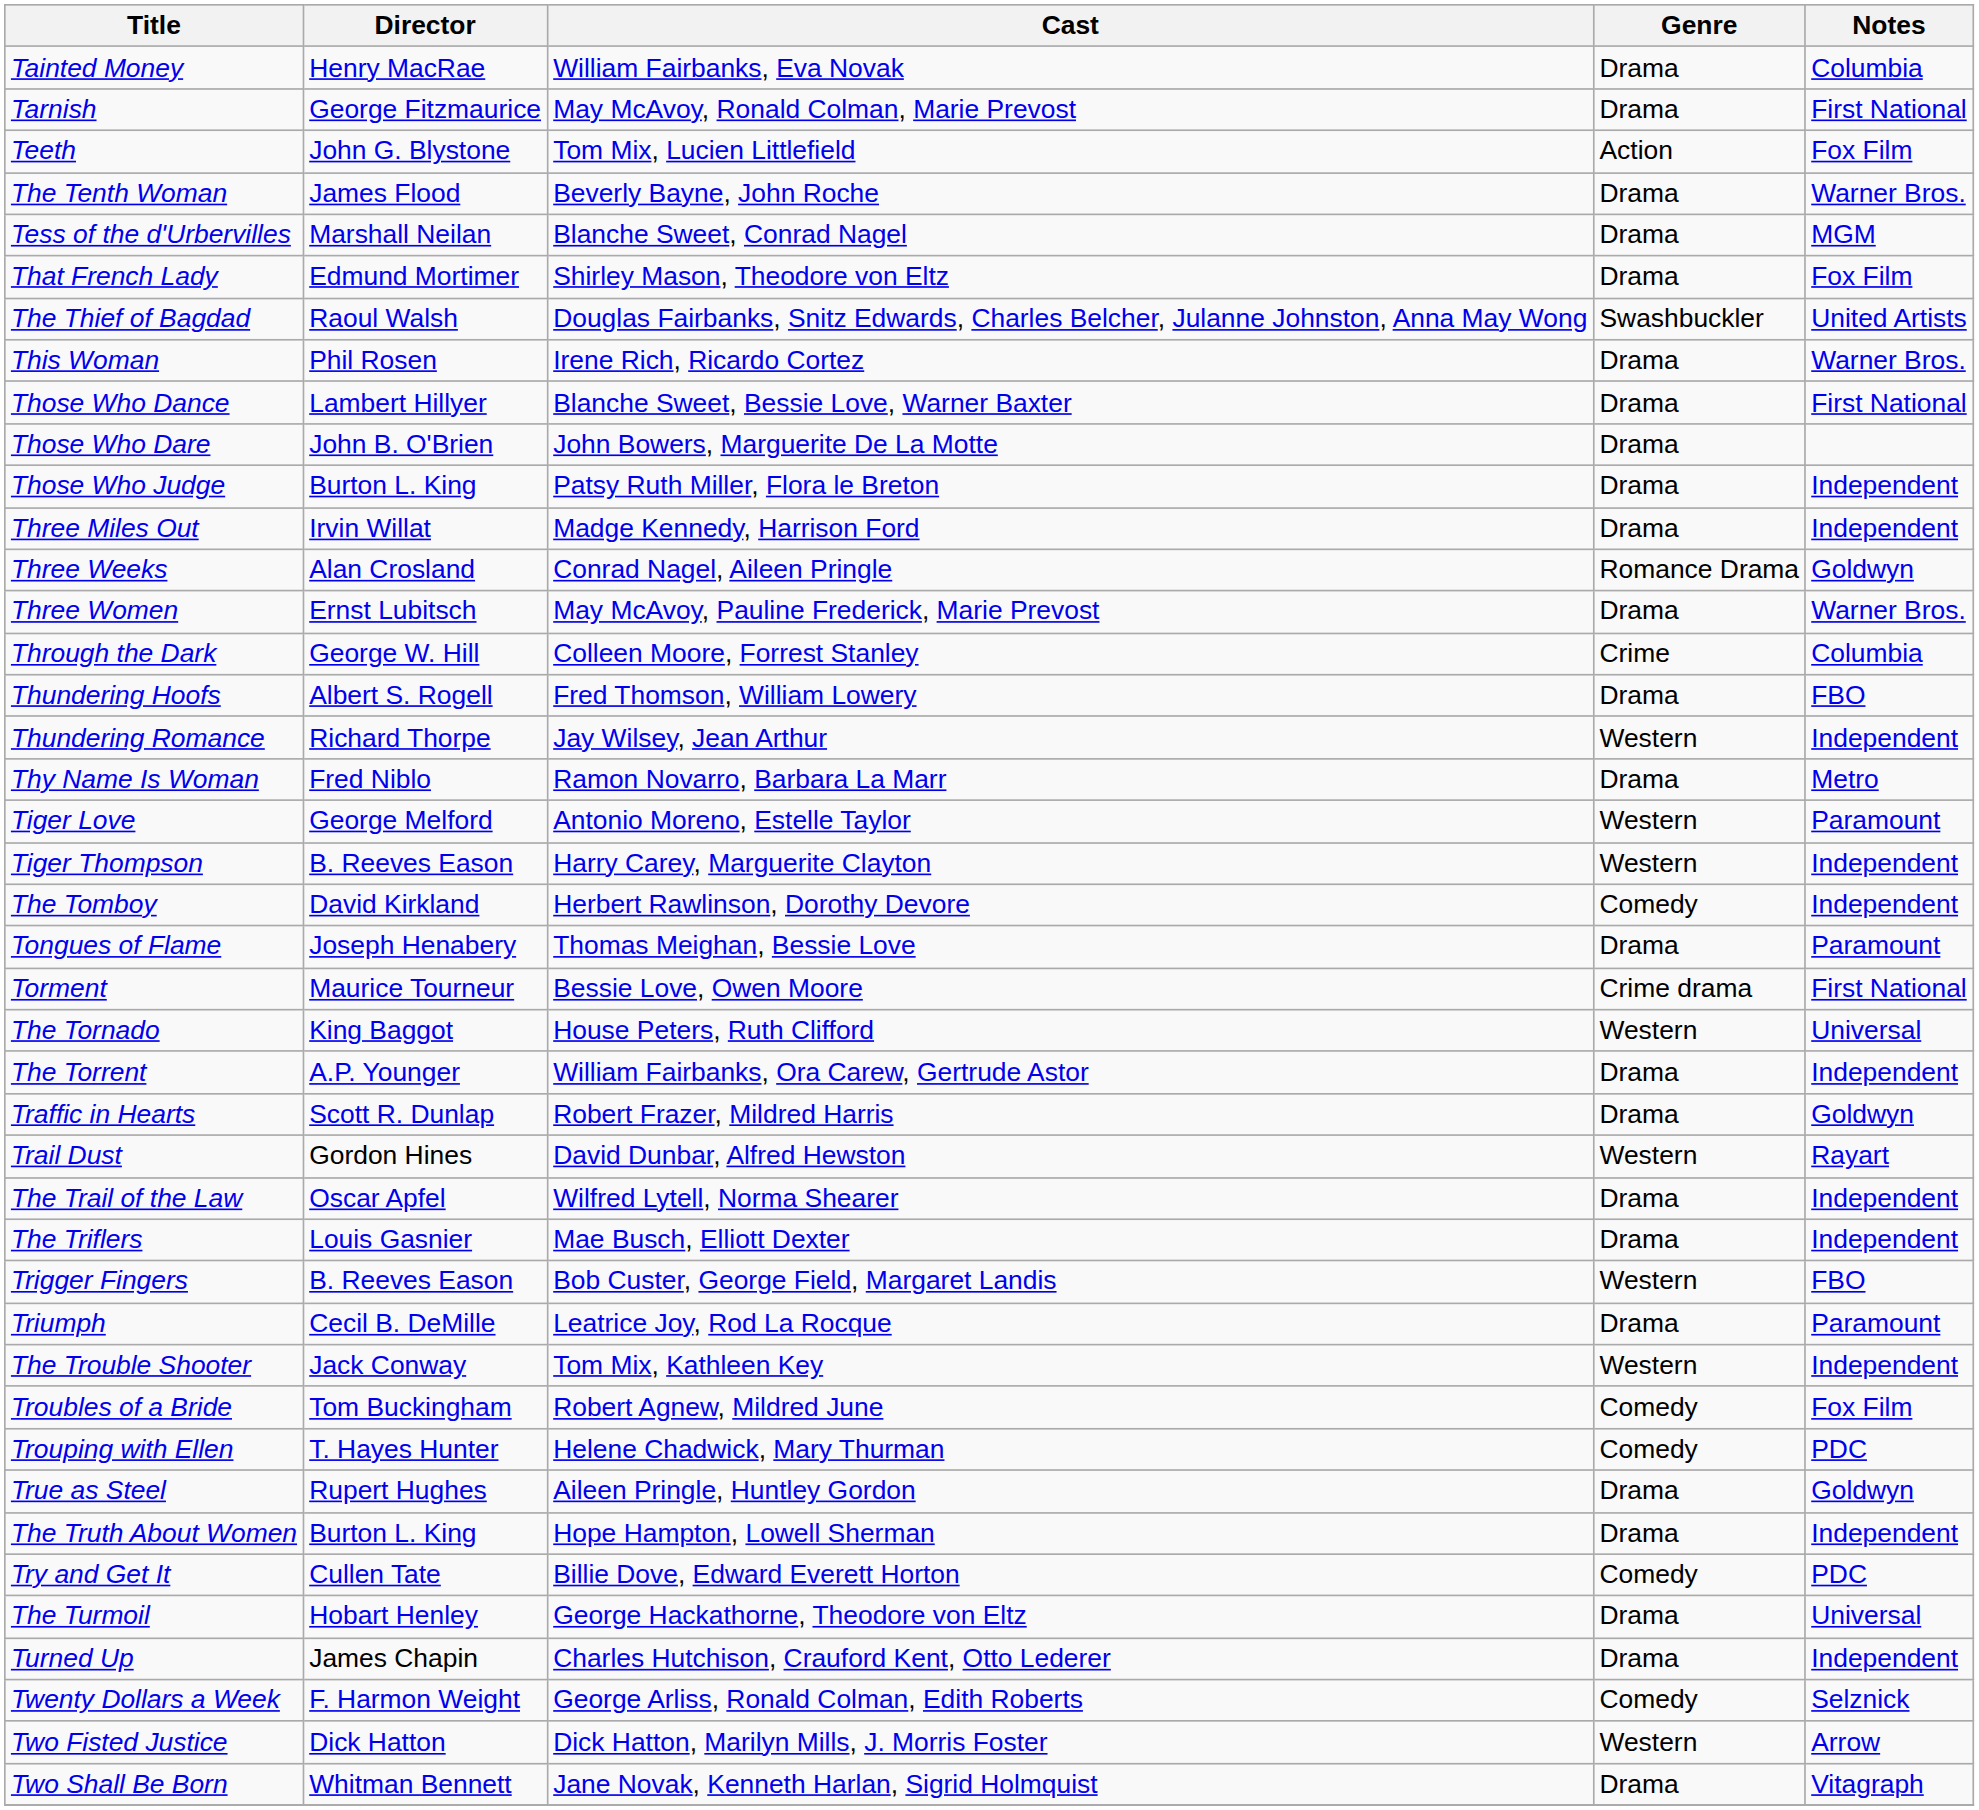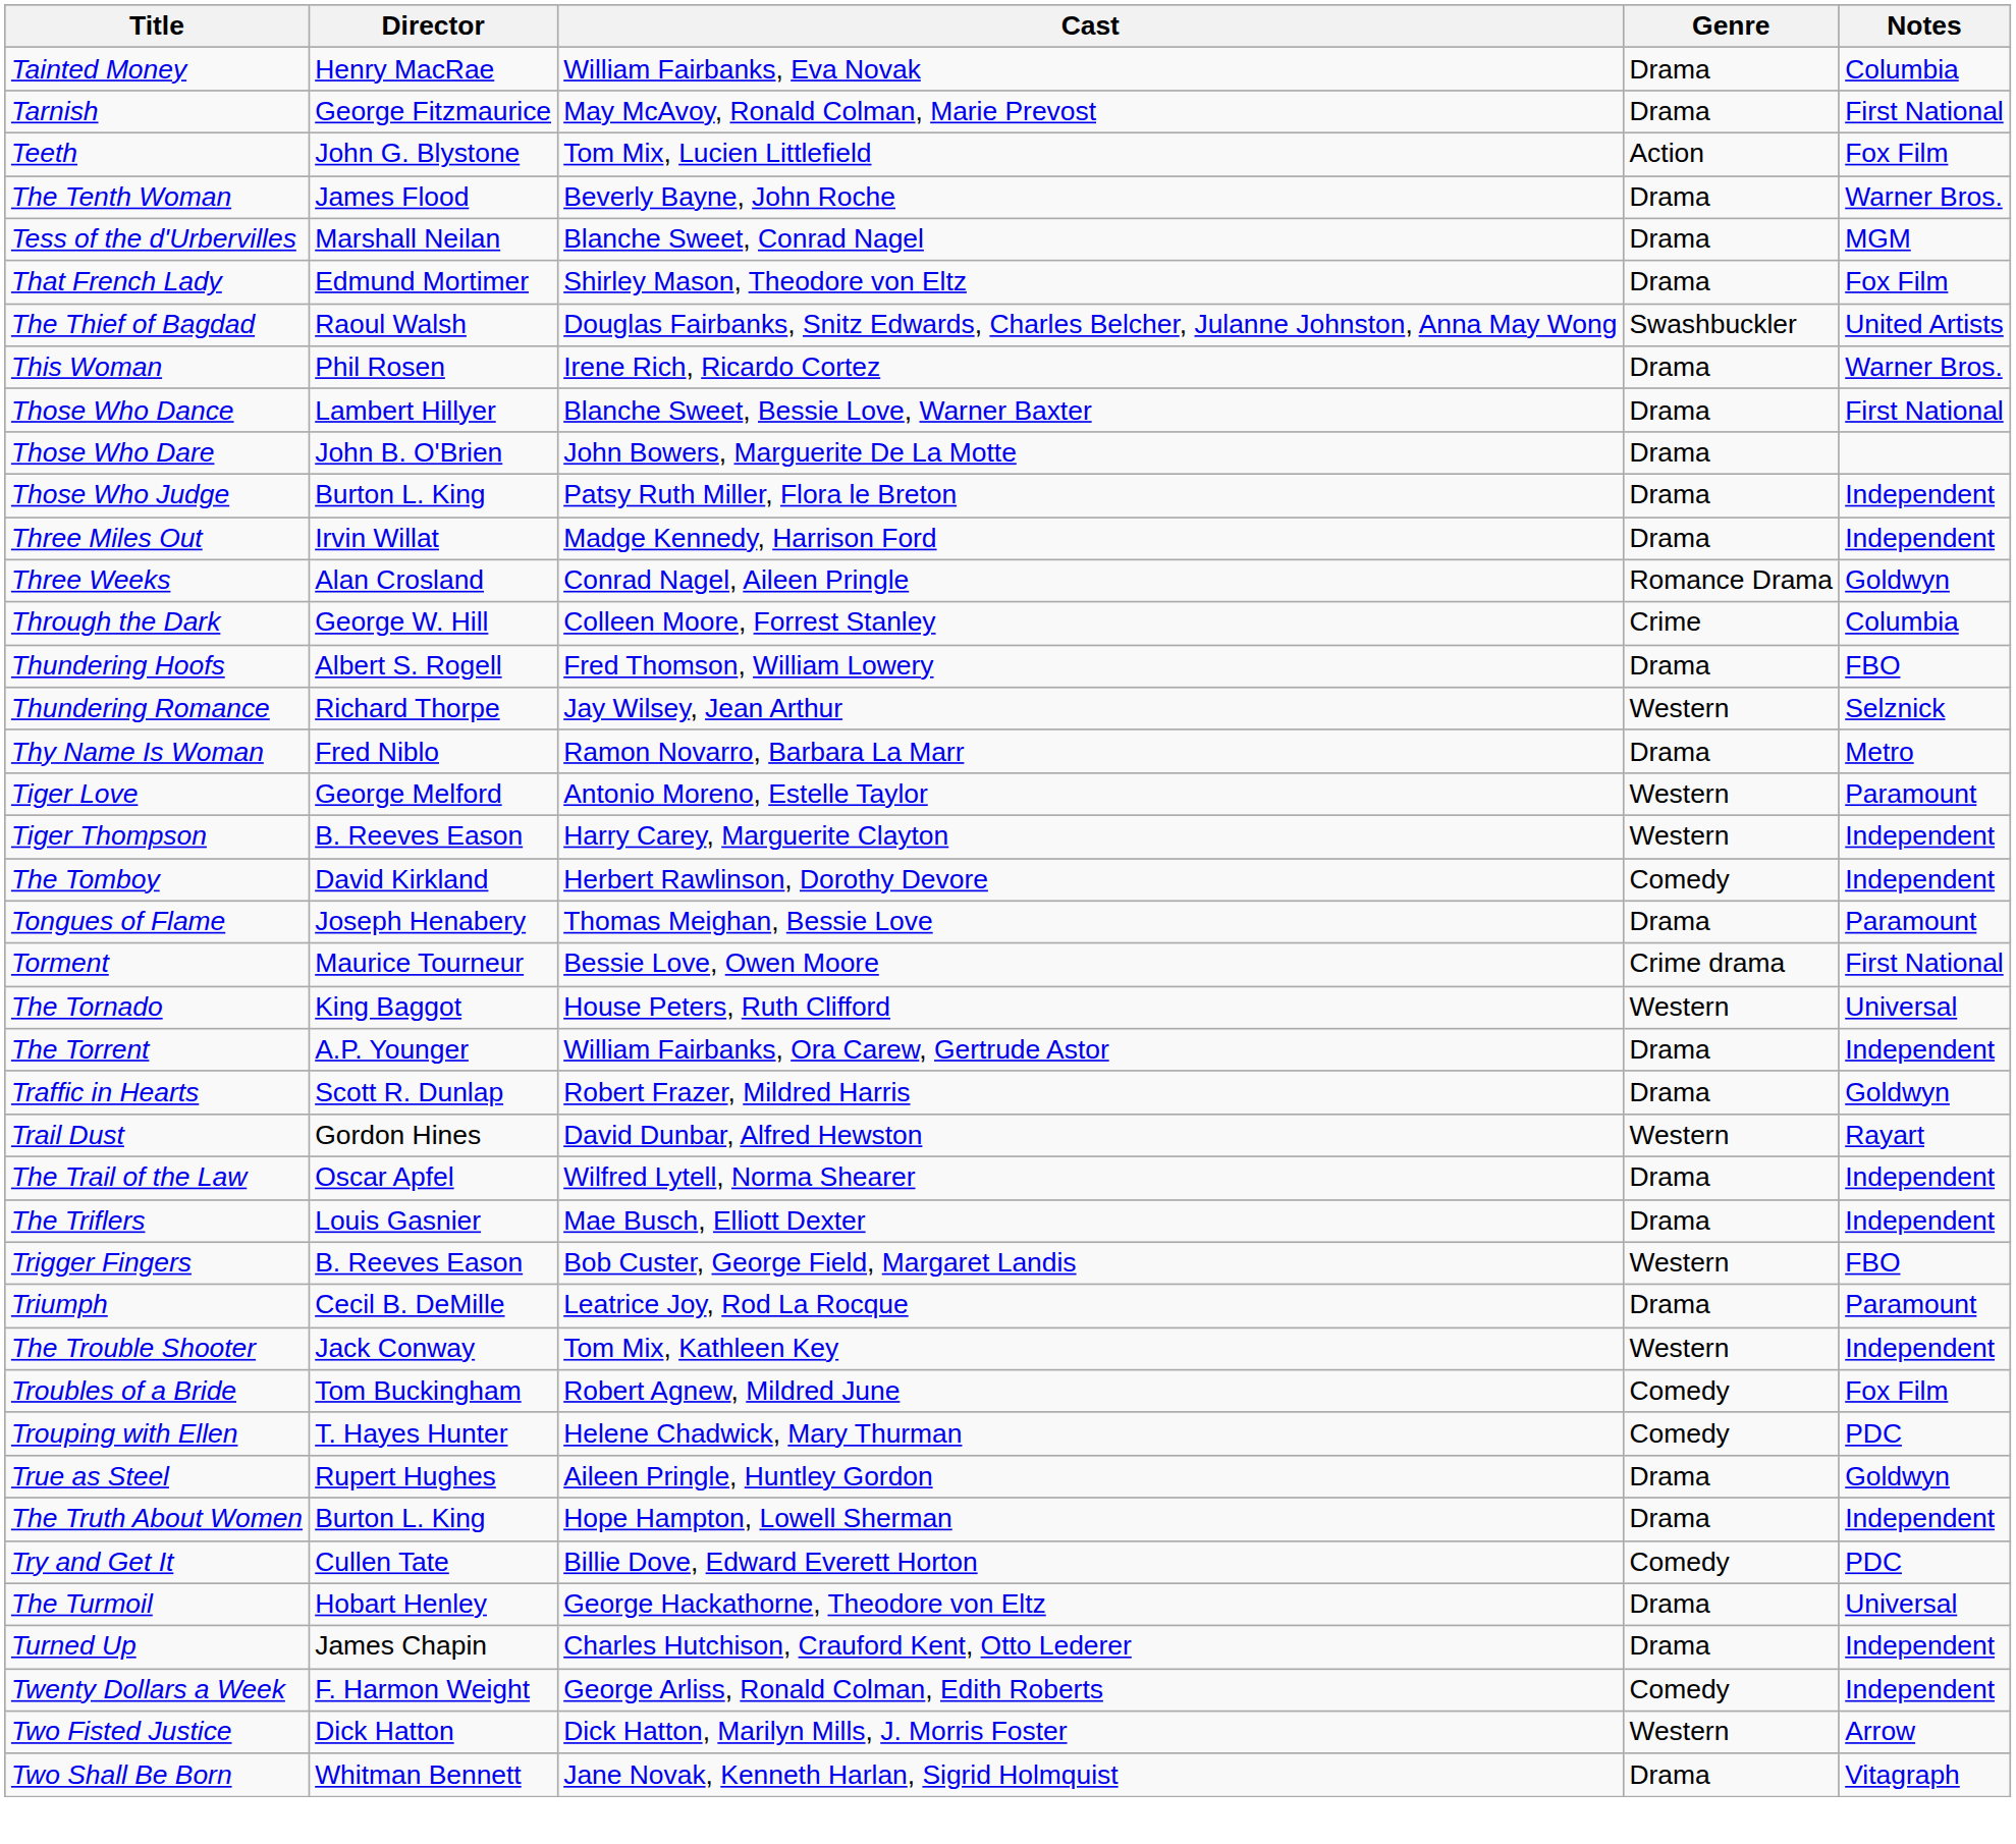- row: Three Women | Ernst Lubitsch | May McAvoy, Pauline Frederick, Marie Prevost | Drama | Warner Bros.
Thundering Romance | Notes: Independent -> Selznick
Twenty Dollars a Week | Notes: Selznick -> Independent
